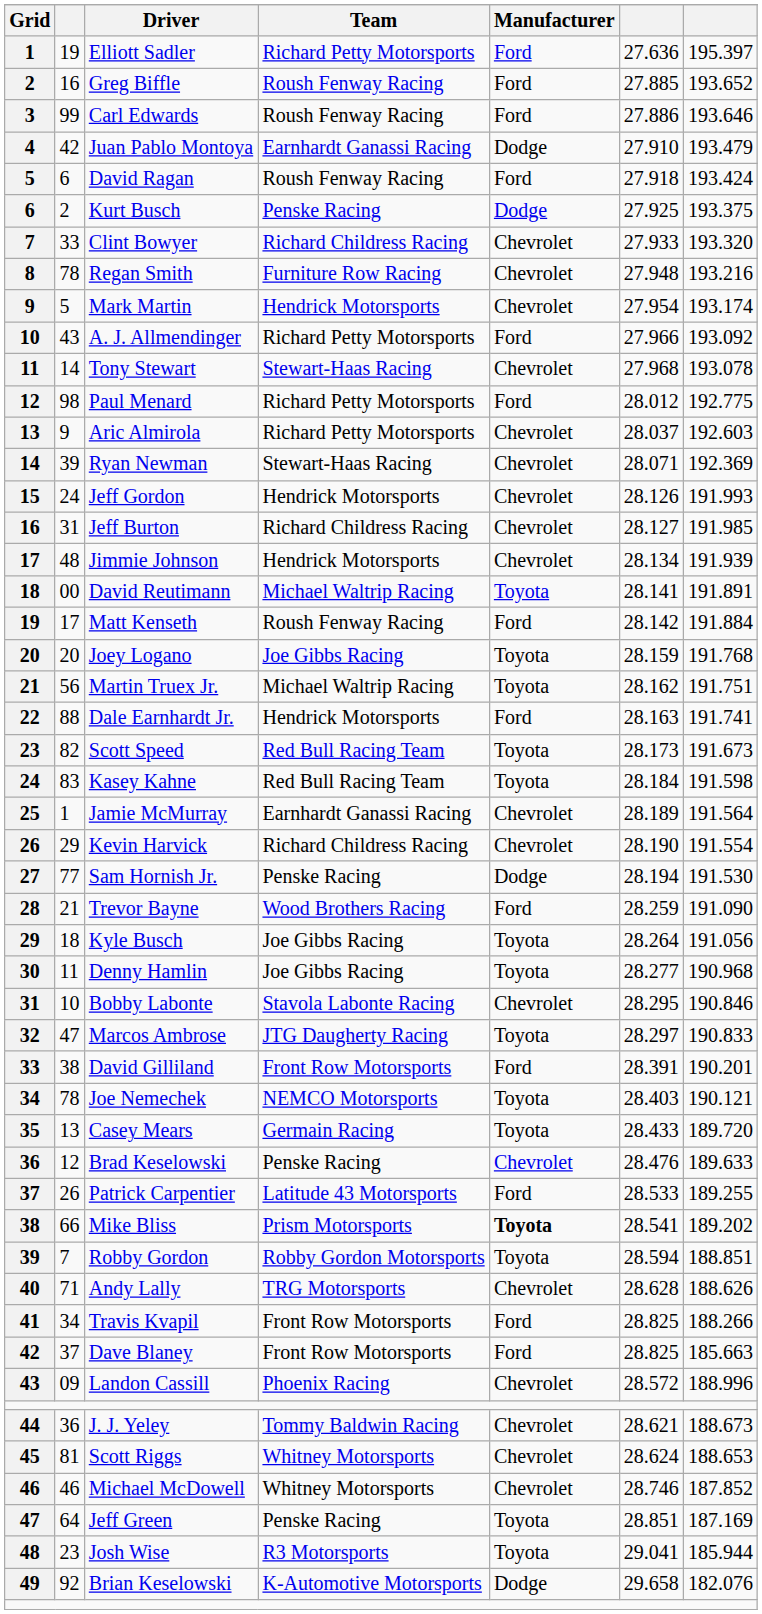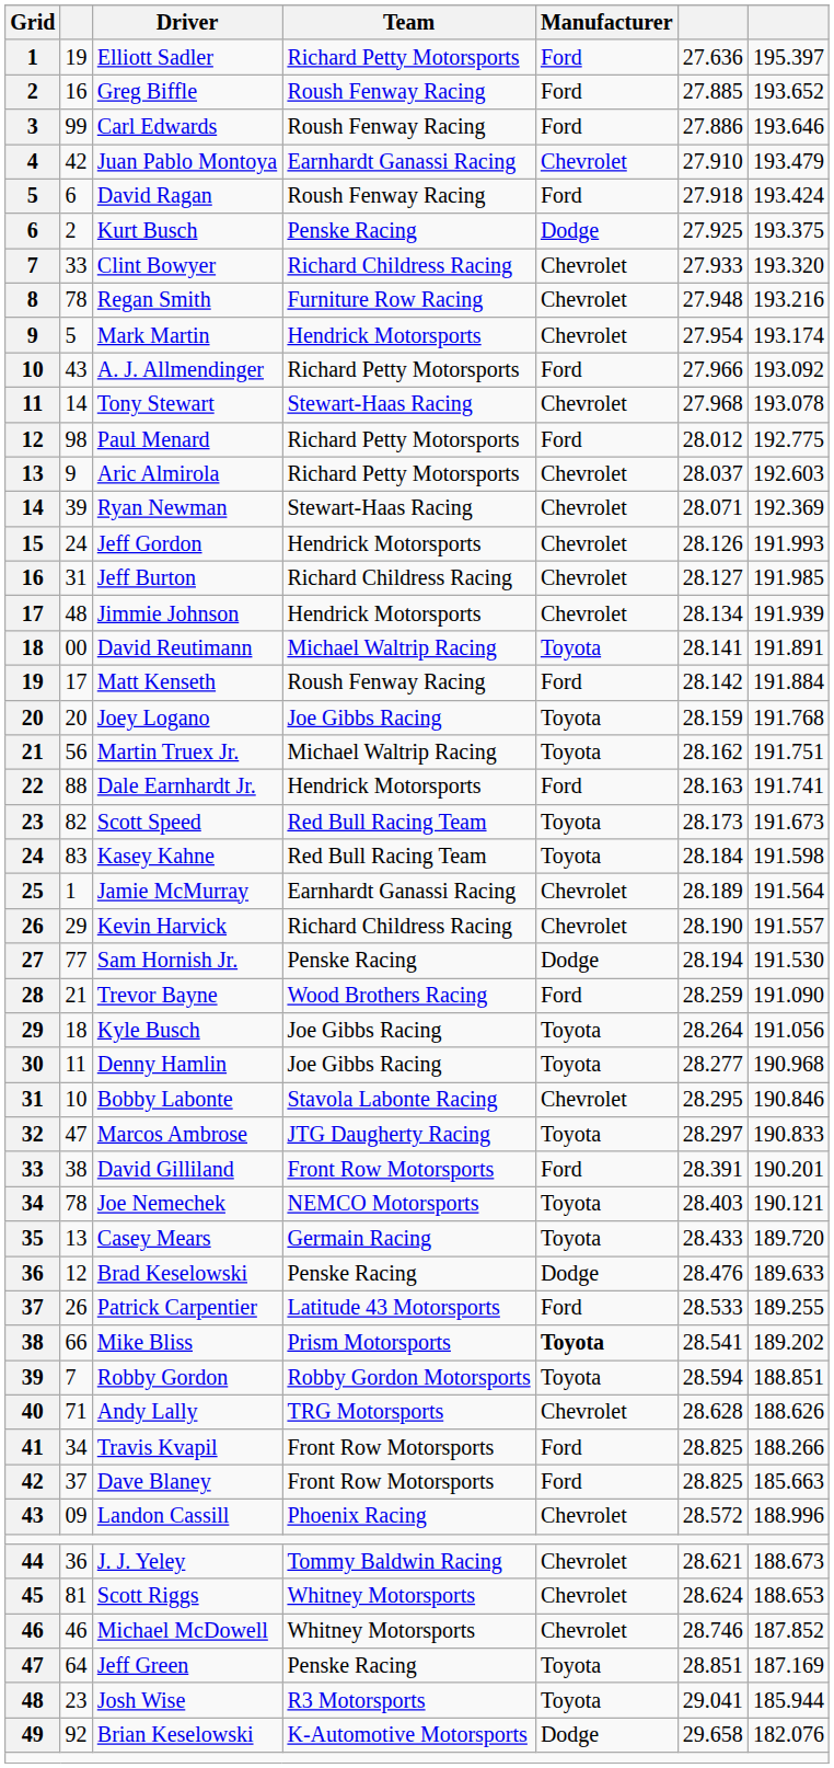Juan Pablo Montoya | Manufacturer: Dodge -> Chevrolet
Kevin Harvick | column 7: 191.554 -> 191.557
Brad Keselowski | Manufacturer: Chevrolet -> Dodge
